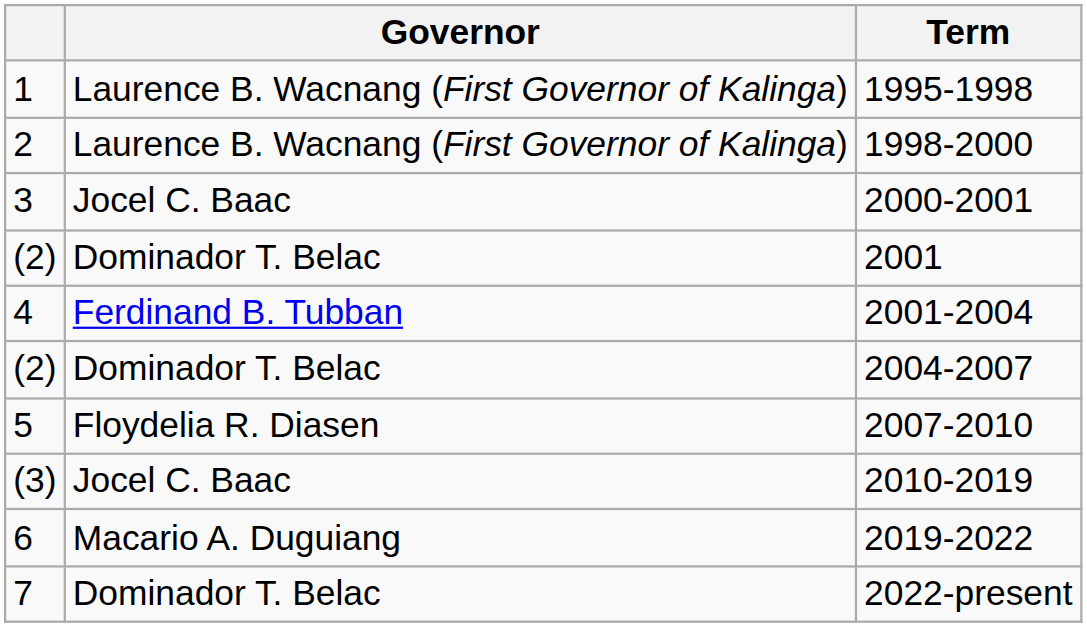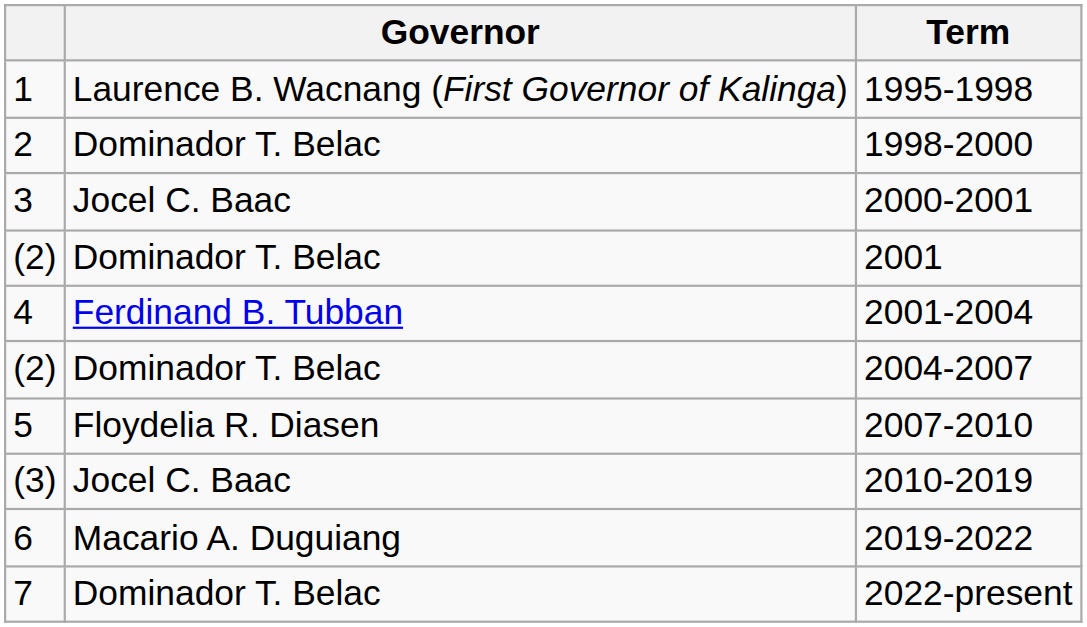1998-2000 | Governor: Laurence B. Wacnang (First Governor of Kalinga) -> Dominador T. Belac
